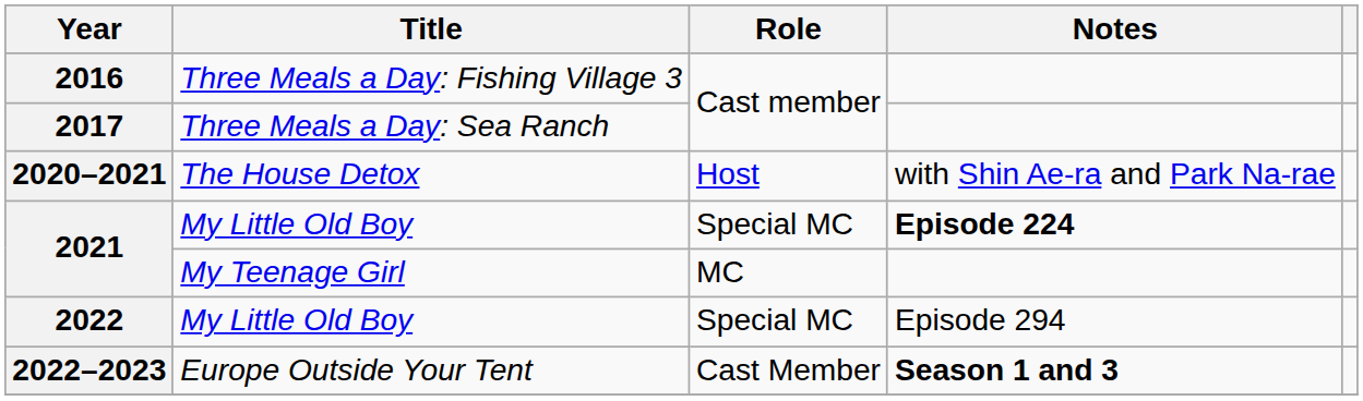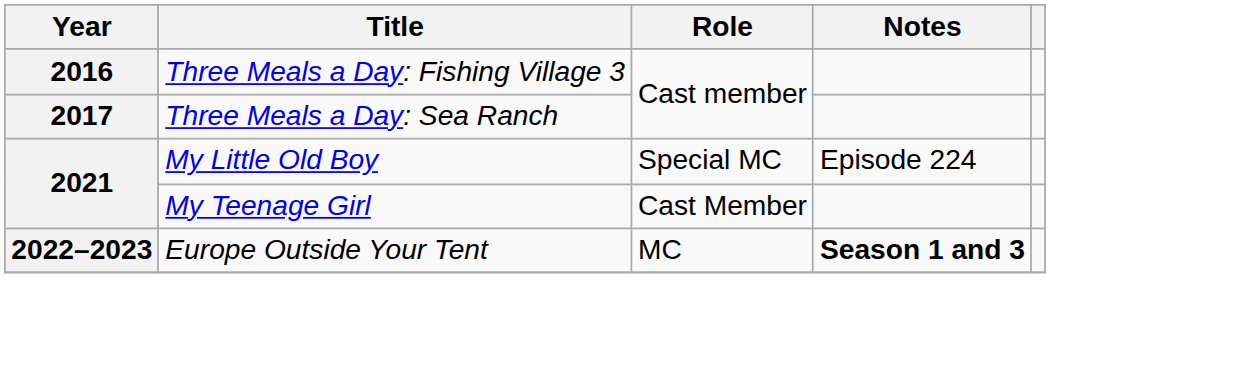- row: 2020–2021 | The House Detox | Host | with Shin Ae-ra and Park Na-rae
2021 / My Little Old Boy | Notes: bold -> normal
2021 / My Teenage Girl | Role: MC -> Cast Member
- row: 2022 | My Little Old Boy | Special MC | Episode 294
2022–2023 | Role: Cast Member -> MC
